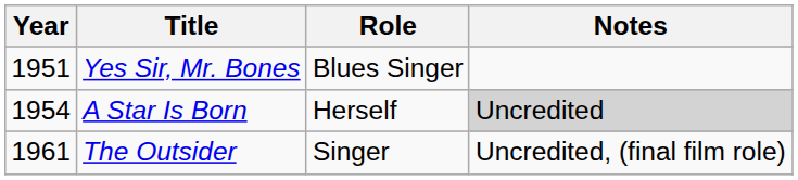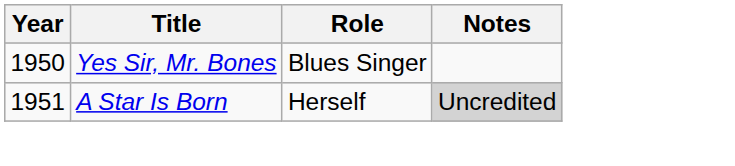Yes Sir, Mr. Bones | Year: 1951 -> 1950
A Star Is Born | Year: 1954 -> 1951
- row: 1961 | The Outsider | Singer | Uncredited, (final film role)
